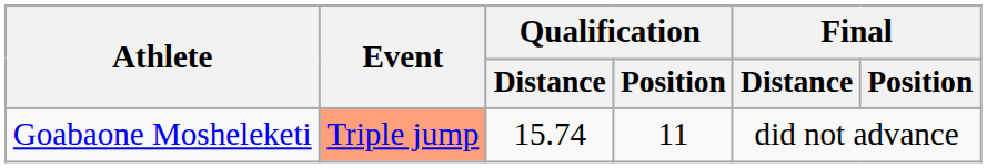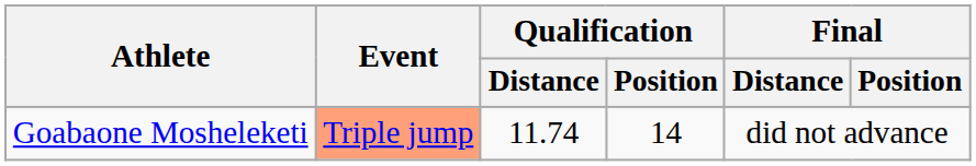Goabaone Mosheleketi | Qualification / Distance: 15.74 -> 11.74
Goabaone Mosheleketi | Qualification / Position: 11 -> 14
